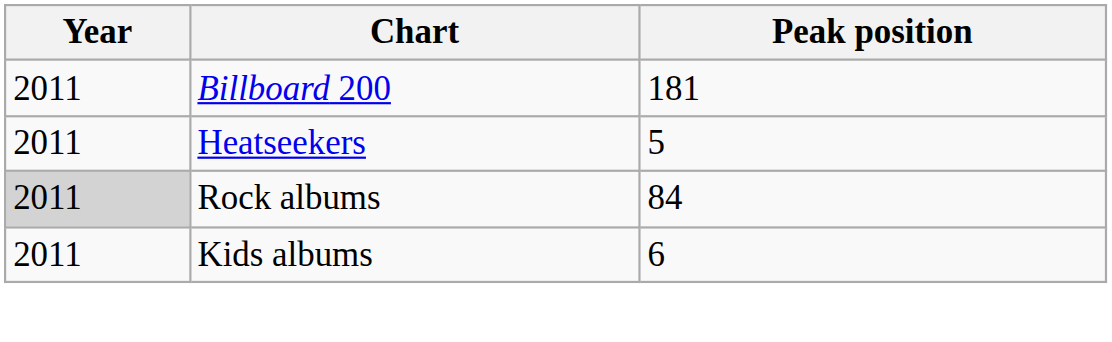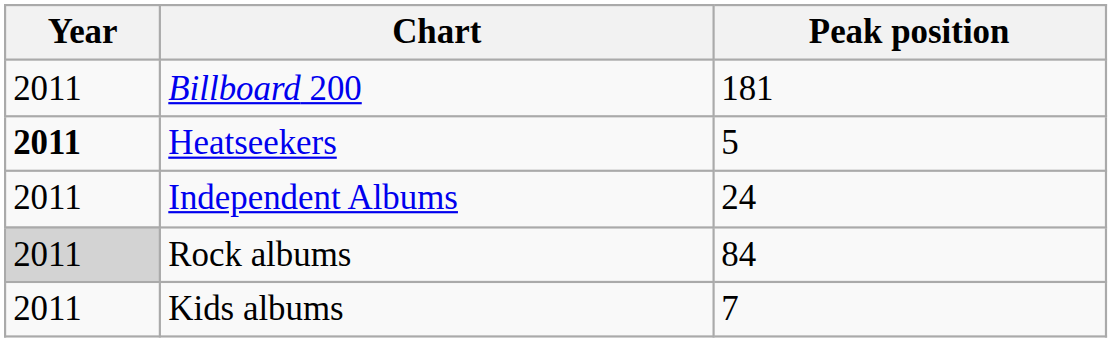Heatseekers | Year: normal -> bold
+ row: 2011 | Independent Albums | 24
Kids albums | Peak position: 6 -> 7
